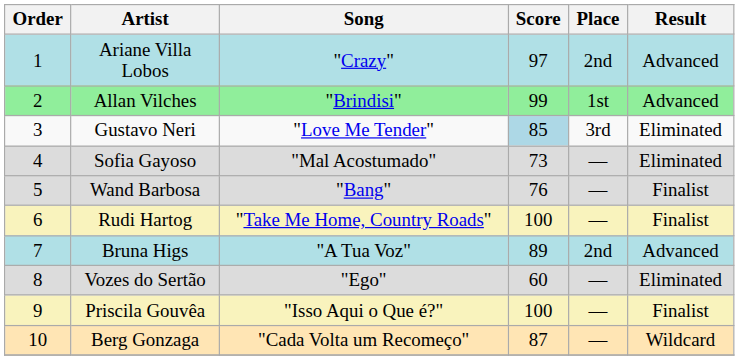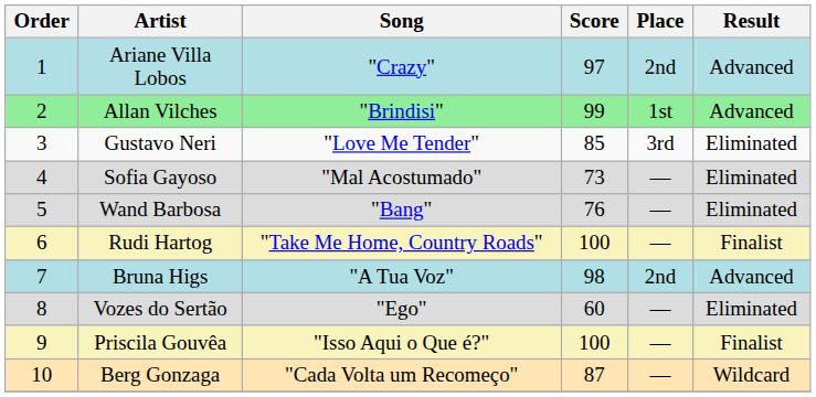Gustavo Neri | Score: lightblue background -> no background
Wand Barbosa | Result: Finalist -> Eliminated
Bruna Higs | Score: 89 -> 98
